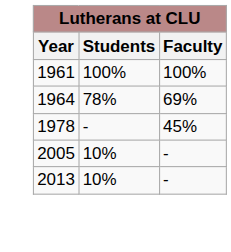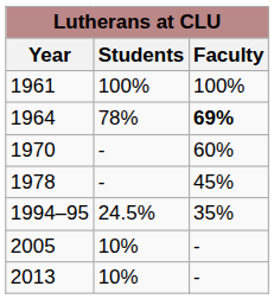1964 | Faculty: normal -> bold
+ row: 1970 | - | 60%
+ row: 1994–95 | 24.5% | 35%
